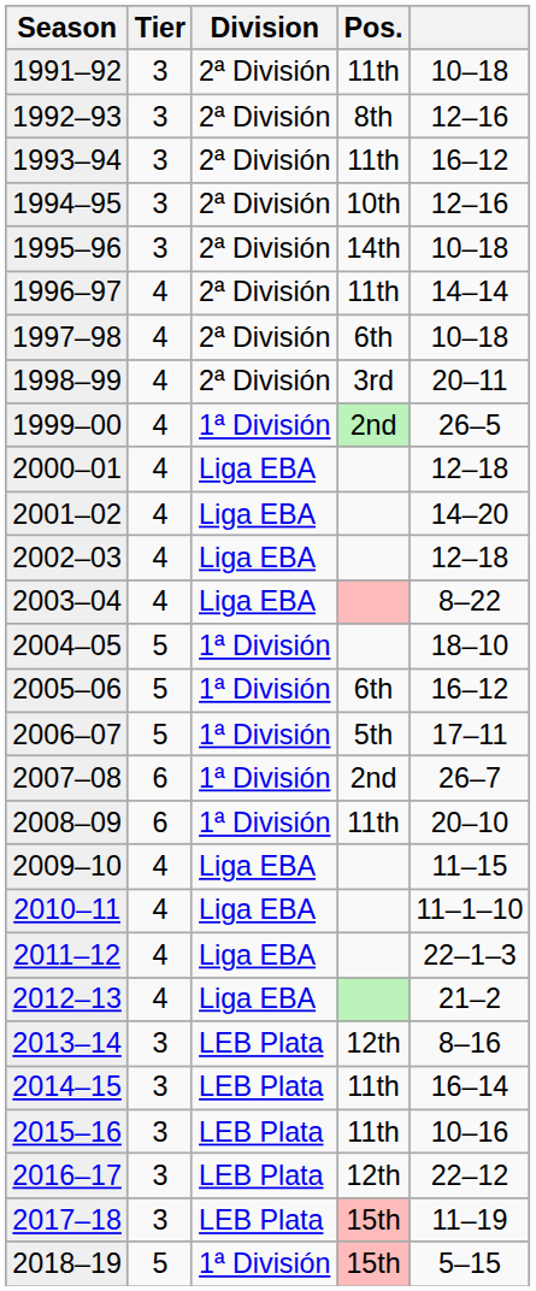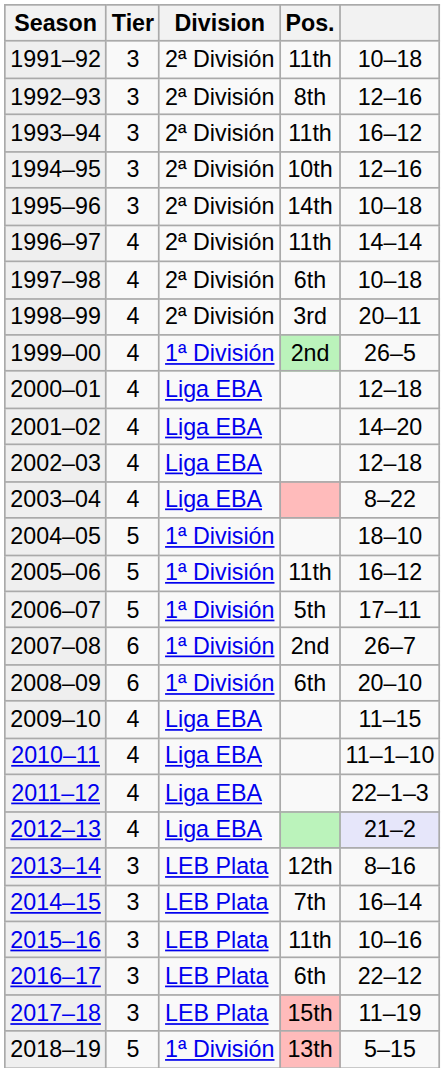2005–06 | Pos.: 6th -> 11th
2008–09 | Pos.: 11th -> 6th
2012–13 | column 5: no background -> lavender background
2014–15 | Pos.: 11th -> 7th
2016–17 | Pos.: 12th -> 6th
2018–19 | Pos.: 15th -> 13th
